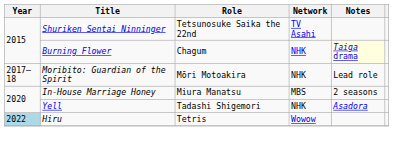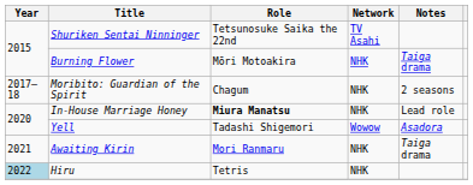Burning Flower | Role: Chagum -> Mōri Motoakira
Burning Flower | Notes: lightyellow background -> no background
Moribito: Guardian of the Spirit | Role: Mōri Motoakira -> Chagum
Moribito: Guardian of the Spirit | Notes: Lead role -> 2 seasons
In-House Marriage Honey | Role: normal -> bold
In-House Marriage Honey | Network: MBS -> NHK
In-House Marriage Honey | Notes: 2 seasons -> Lead role
Yell | Network: NHK -> Wowow
+ row: 2021 | Awaiting Kirin | Mori Ranmaru | NHK | Taiga drama
Hiru | Network: Wowow -> NHK
